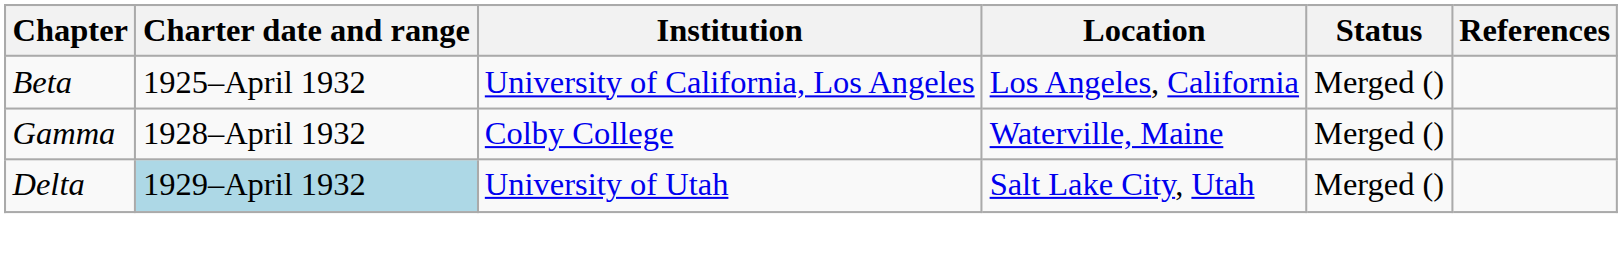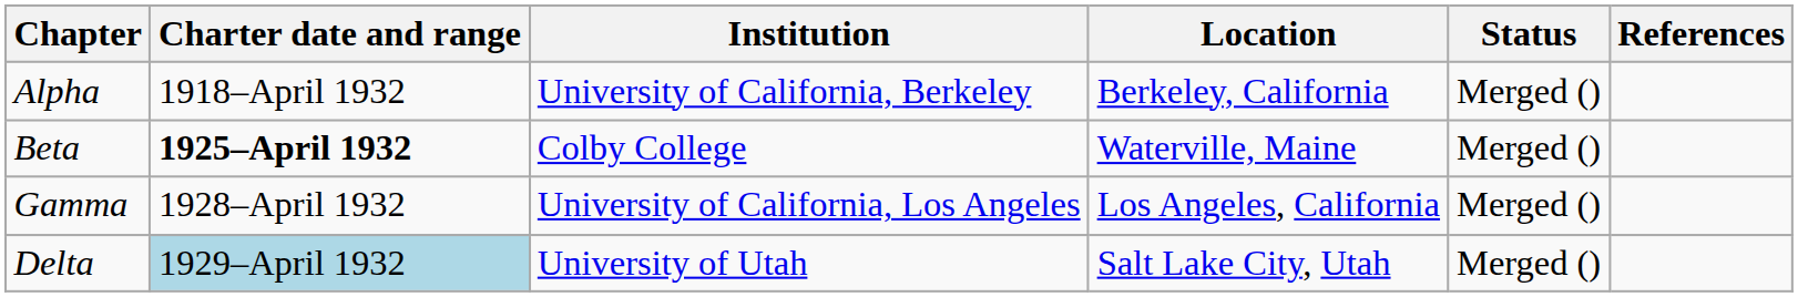+ row: Alpha | 1918–April 1932 | University of California, Berkeley | Berkeley, California | Merged ()
Beta | Charter date and range: normal -> bold
Beta | Institution: University of California, Los Angeles -> Colby College
Beta | Location: Los Angeles, California -> Waterville, Maine
Gamma | Institution: Colby College -> University of California, Los Angeles
Gamma | Location: Waterville, Maine -> Los Angeles, California
